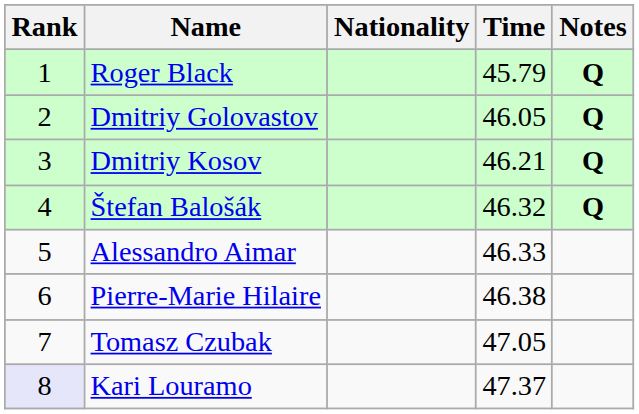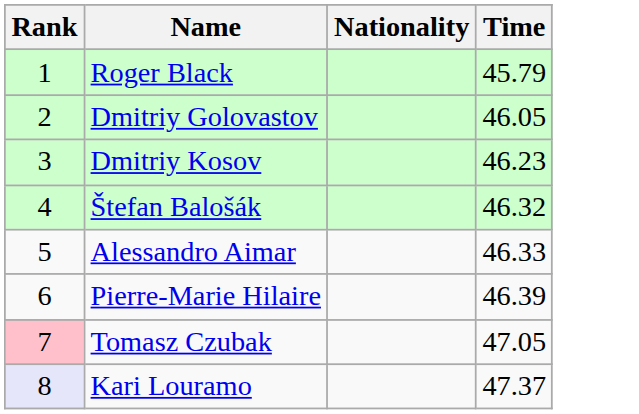- column: Notes | Q | Q | Q | Q
Dmitriy Kosov | Time: 46.21 -> 46.23
Pierre-Marie Hilaire | Time: 46.38 -> 46.39
Tomasz Czubak | Rank: no background -> pink background
